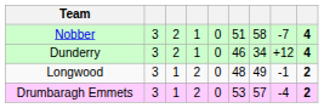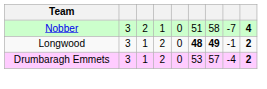- row: Dunderry | 3 | 2 | 1 | 0 | 46 | 34 | +12 | 4
Longwood | column 6: normal -> bold
Longwood | column 7: normal -> bold
